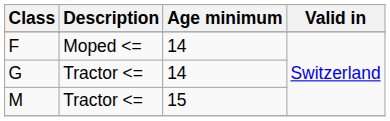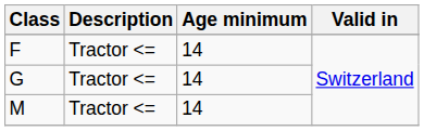F | Description: Moped <= -> Tractor <=
M | Age minimum: 15 -> 14
